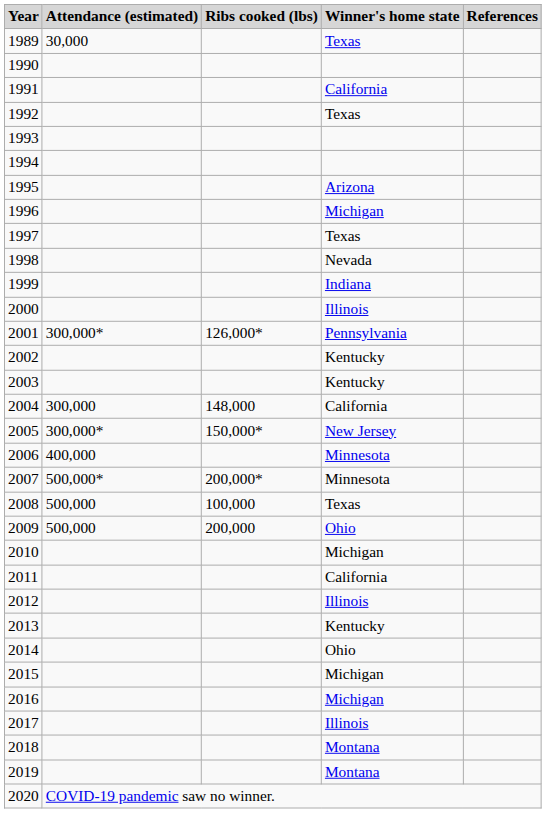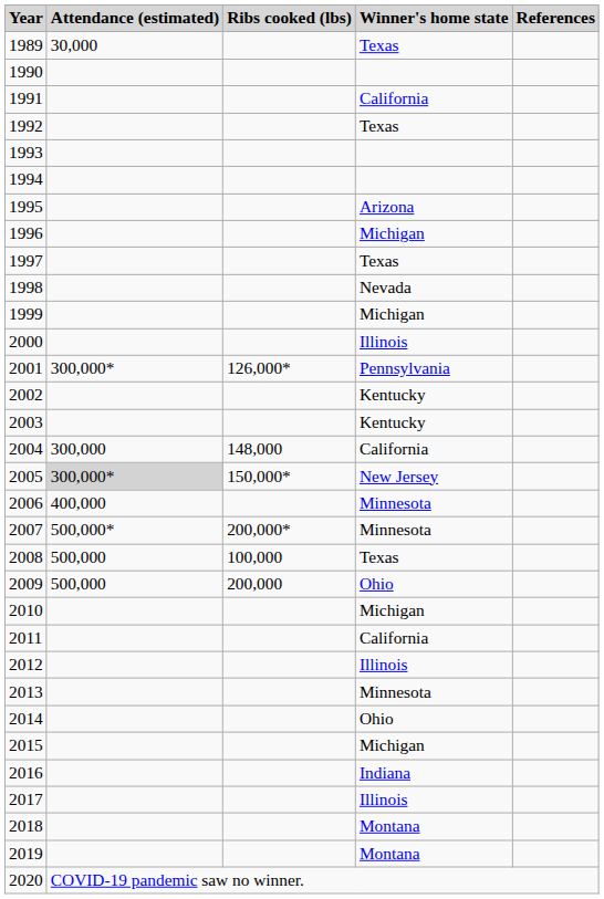1999 | Winner's home state: Indiana -> Michigan
2005 | Attendance (estimated): no background -> lightgrey background
2013 | Winner's home state: Kentucky -> Minnesota
2016 | Winner's home state: Michigan -> Indiana
